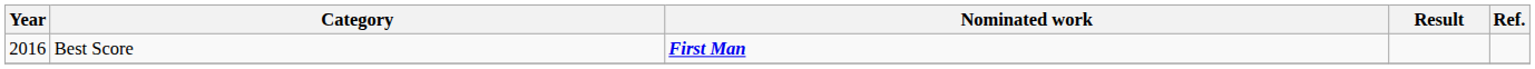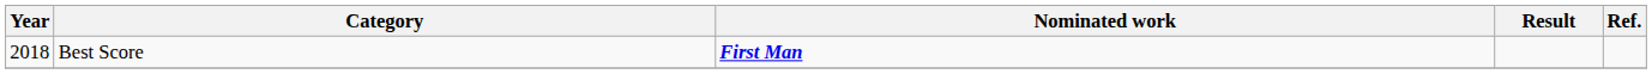Best Score | Year: 2016 -> 2018
